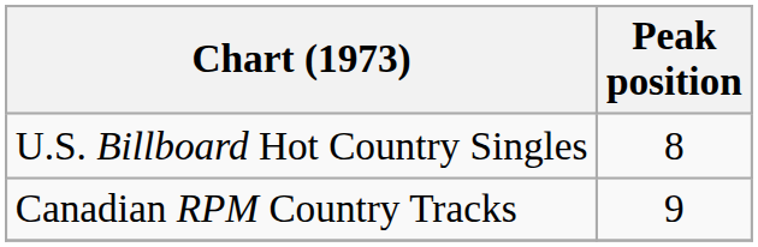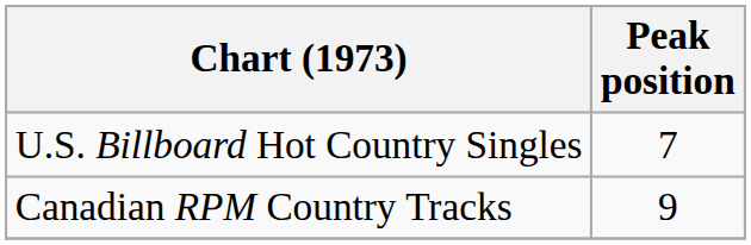U.S. Billboard Hot Country Singles | Peak position: 8 -> 7
